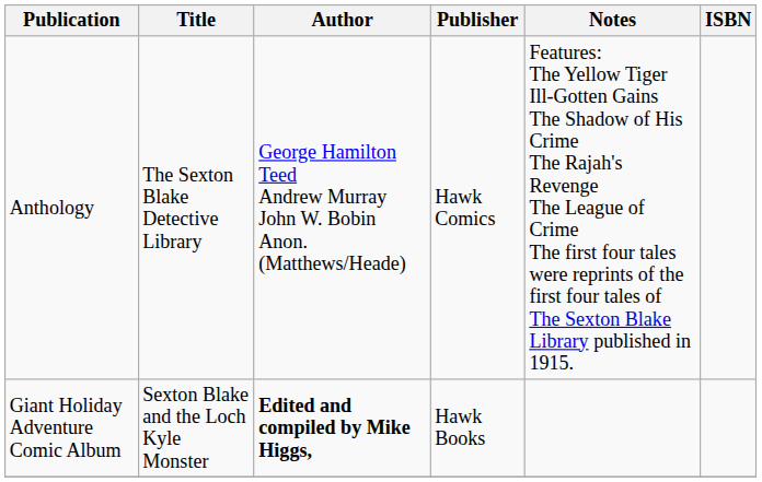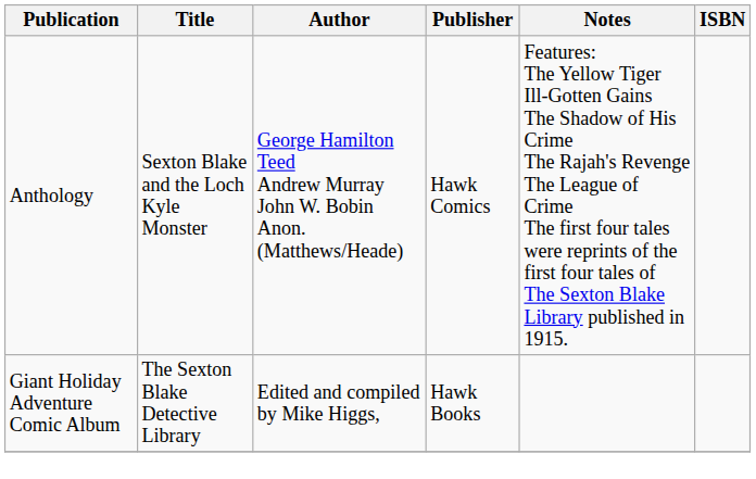Anthology | Title: The Sexton Blake Detective Library -> Sexton Blake and the Loch Kyle Monster
Giant Holiday Adventure Comic Album | Title: Sexton Blake and the Loch Kyle Monster -> The Sexton Blake Detective Library
Giant Holiday Adventure Comic Album | Author: bold -> normal
